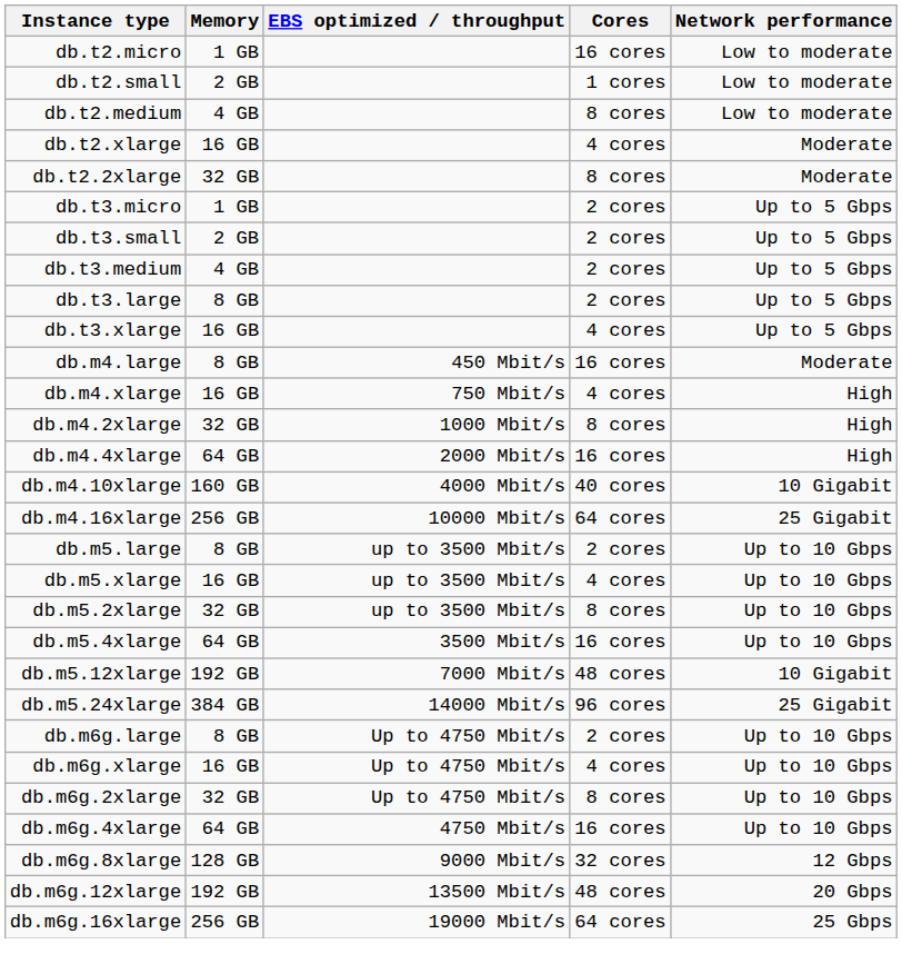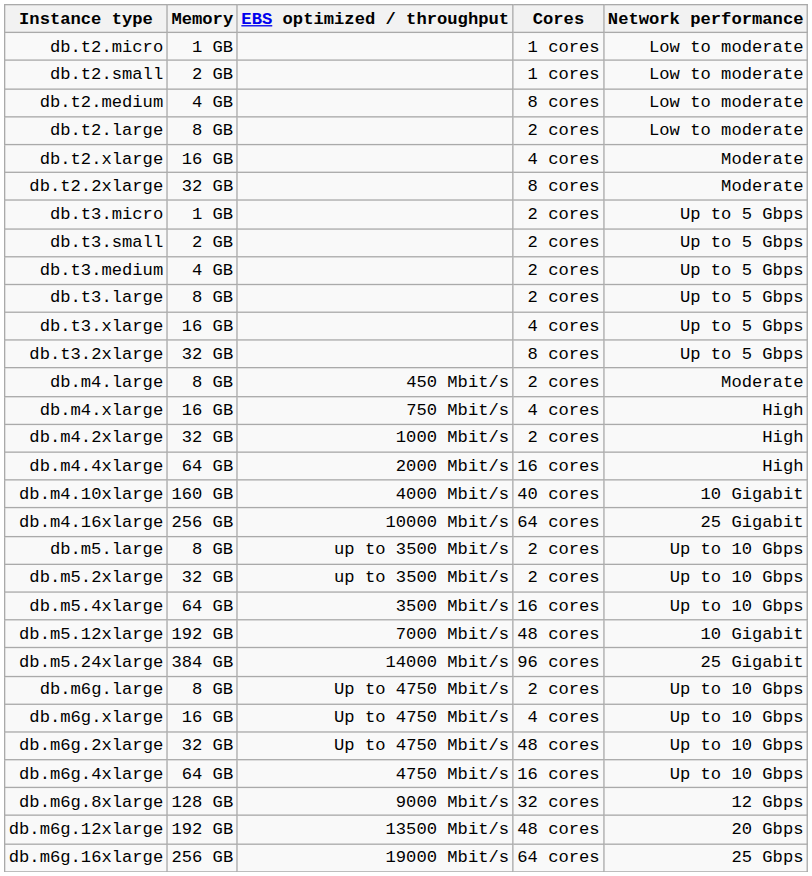db.t2.micro | Cores: 16 cores -> 1 cores
+ row: db.t2.large | 8 GB | 2 cores | Low to moderate
+ row: db.t3.2xlarge | 32 GB | 8 cores | Up to 5 Gbps
db.m4.large | Cores: 16 cores -> 2 cores
db.m4.2xlarge | Cores: 8 cores -> 2 cores
- row: db.m5.xlarge | 16 GB | up to 3500 Mbit/s | 4 cores | Up to 10 Gbps
db.m5.2xlarge | Cores: 8 cores -> 2 cores
db.m6g.2xlarge | Cores: 8 cores -> 48 cores
